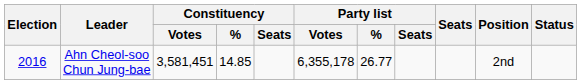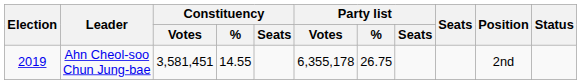Ahn Cheol-soo Chun Jung-bae | Election: 2016 -> 2019
Ahn Cheol-soo Chun Jung-bae | Constituency / %: 14.85 -> 14.55
Ahn Cheol-soo Chun Jung-bae | Party list / %: 26.77 -> 26.75
